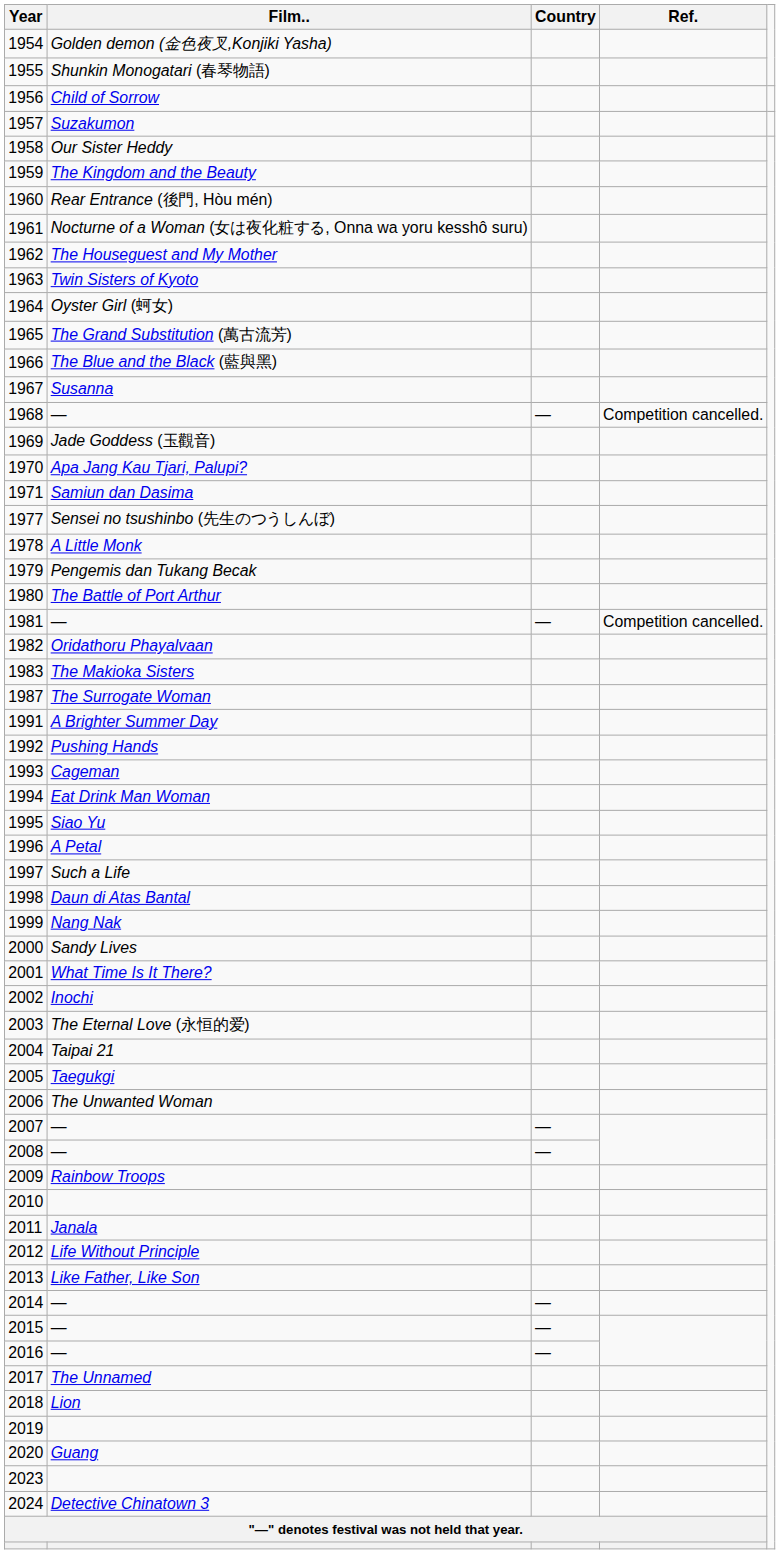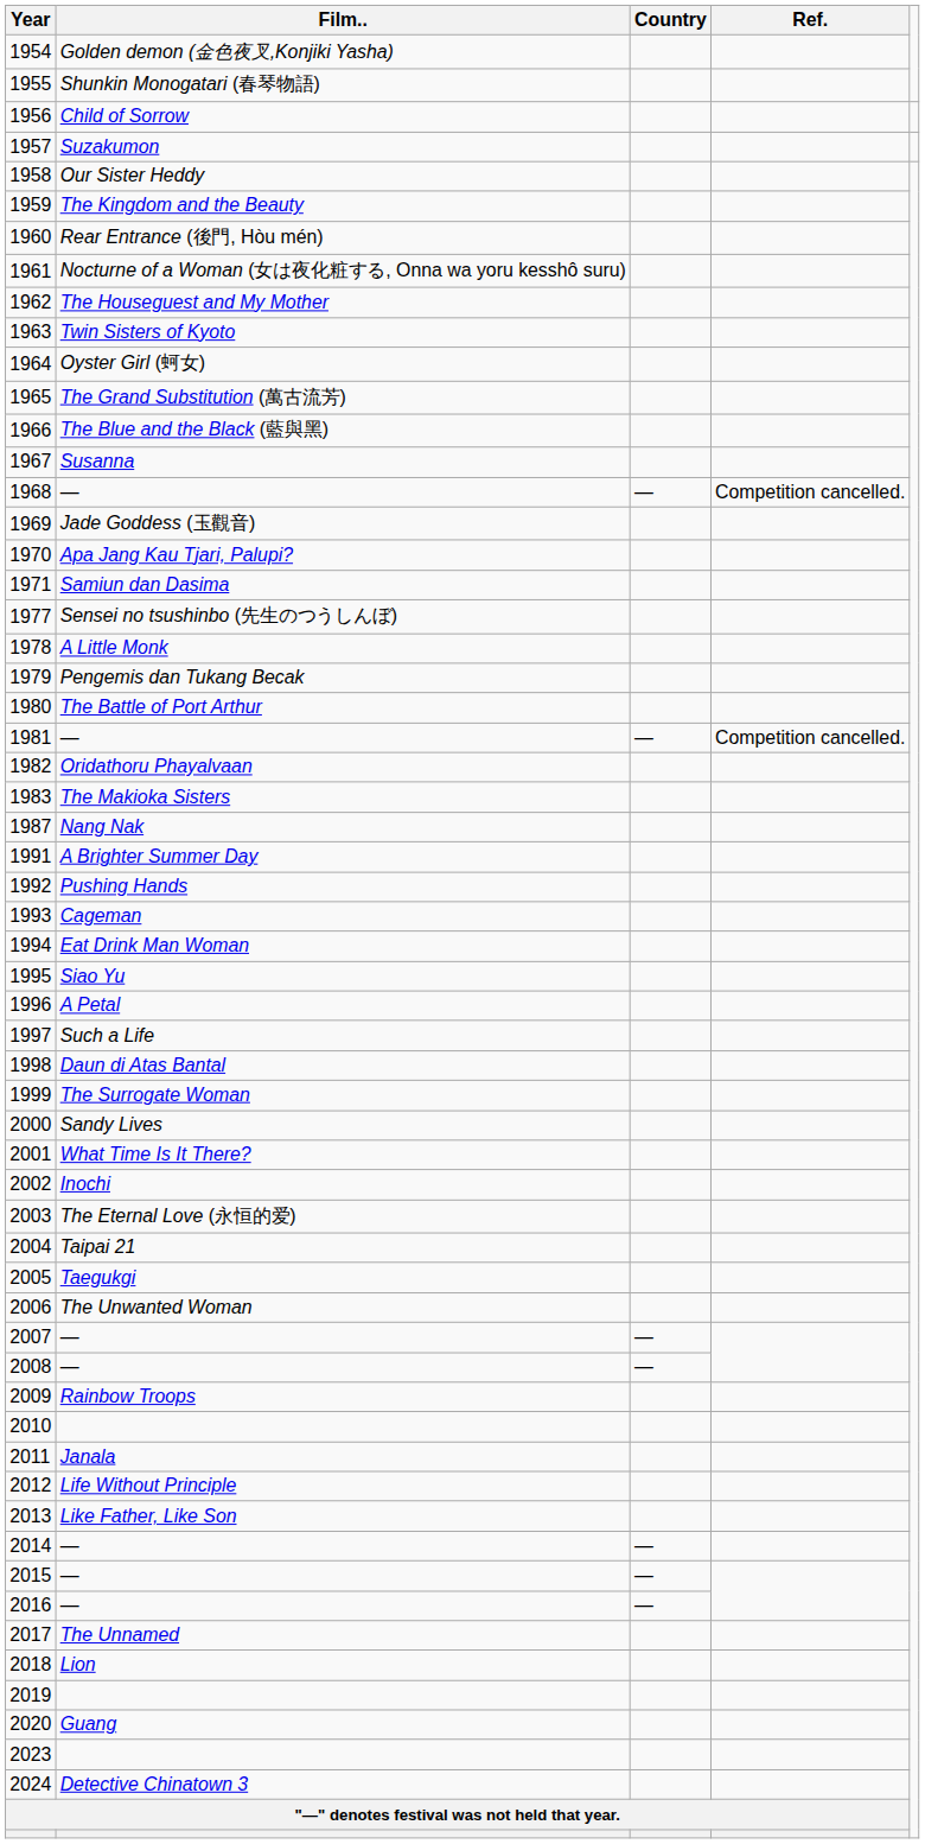1987 | Film..: The Surrogate Woman -> Nang Nak
1999 | Film..: Nang Nak -> The Surrogate Woman
